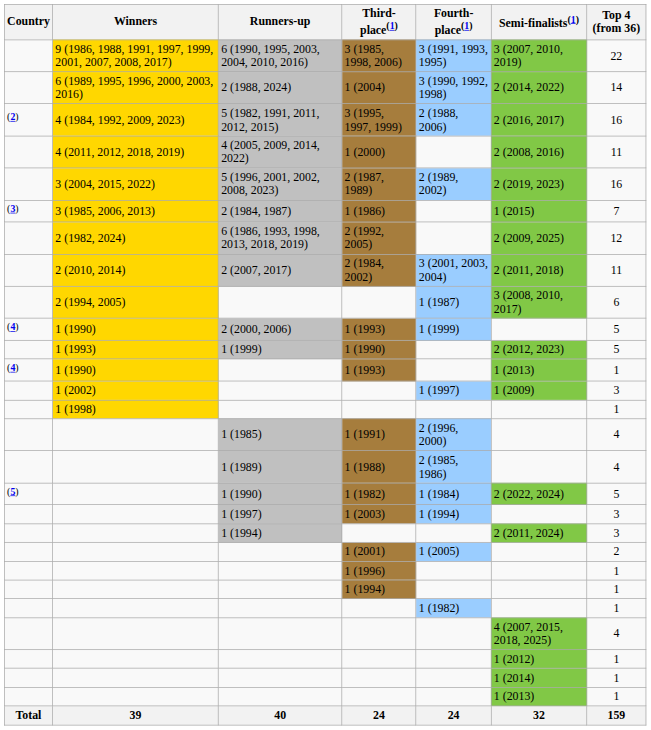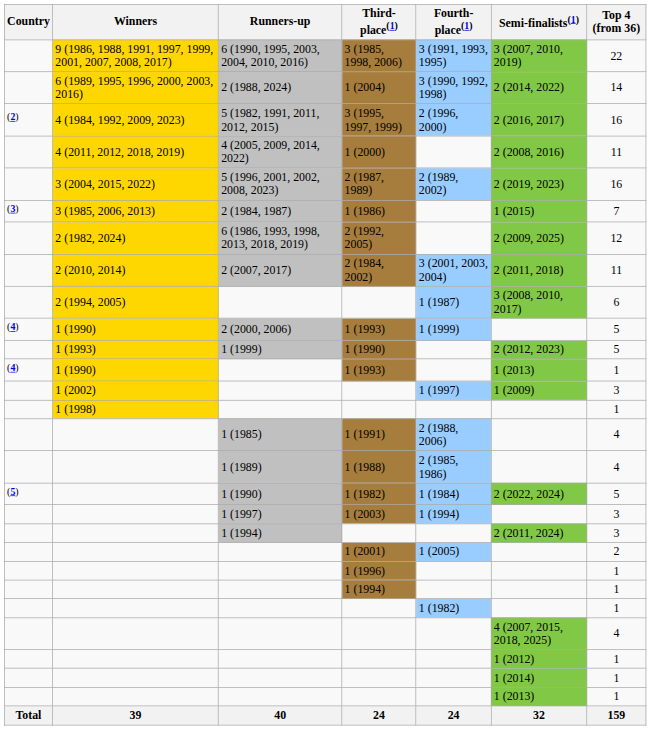3 (1995, 1997, 1999) | Fourth-place(1): 2 (1988, 2006) -> 2 (1996, 2000)
1 (1991) | Fourth-place(1): 2 (1996, 2000) -> 2 (1988, 2006)
